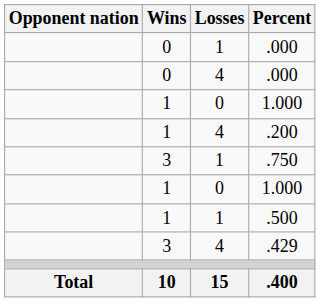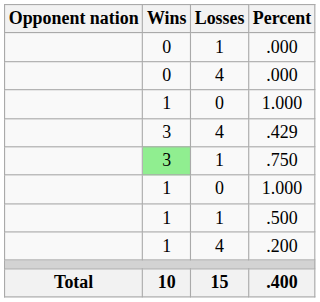rows swapped: .429 <-> .200
.750 | Wins: no background -> lightgreen background
